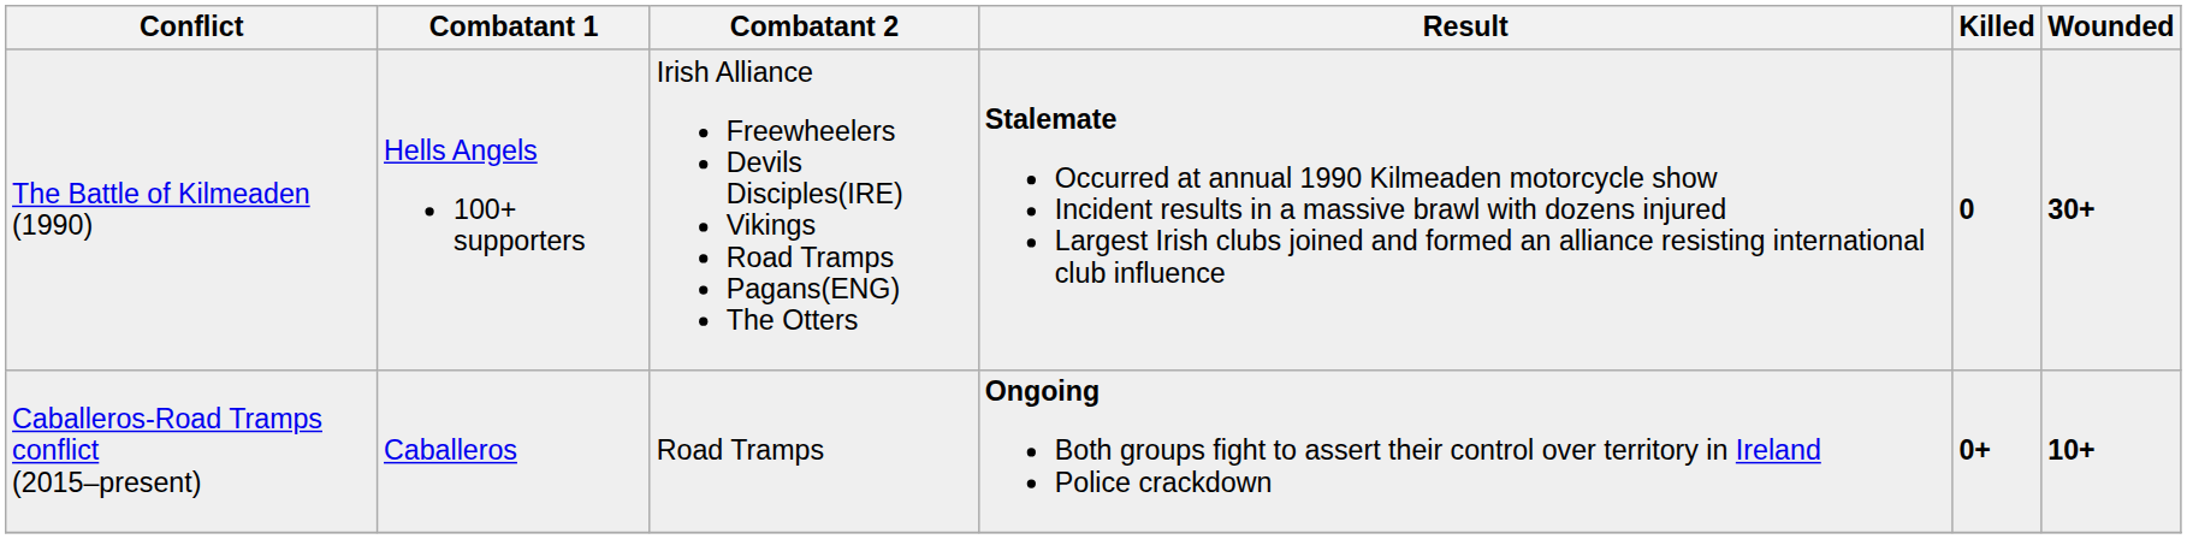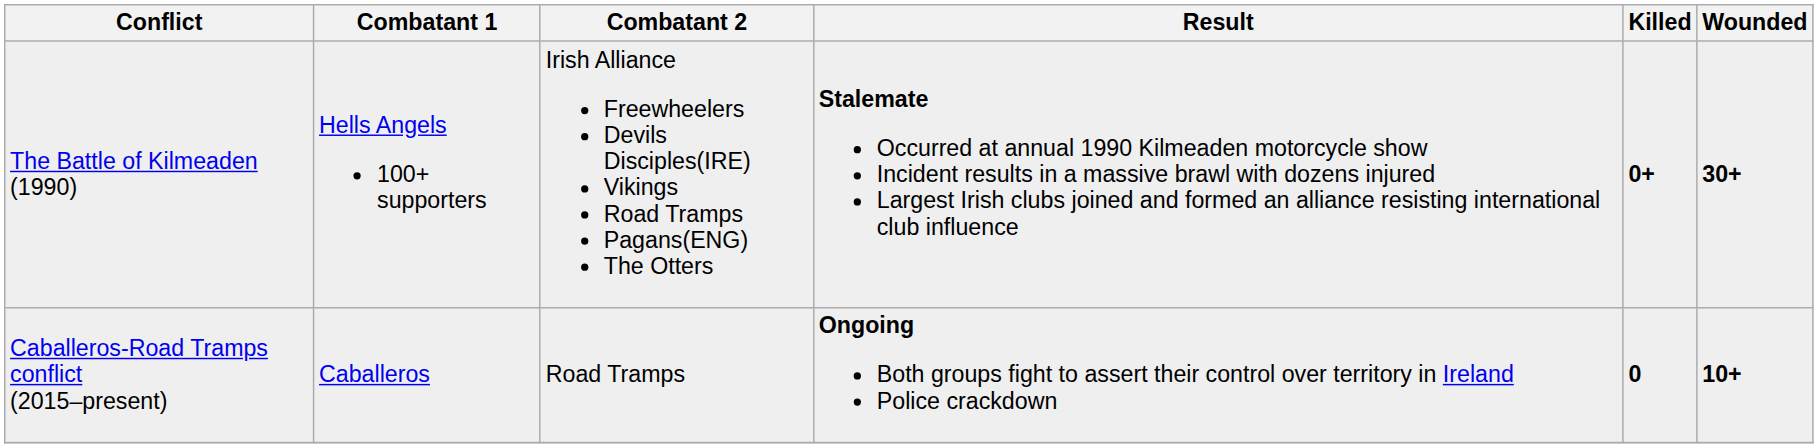The Battle of Kilmeaden (1990) | Killed: 0 -> 0+
Caballeros-Road Tramps conflict (2015–present) | Killed: 0+ -> 0
